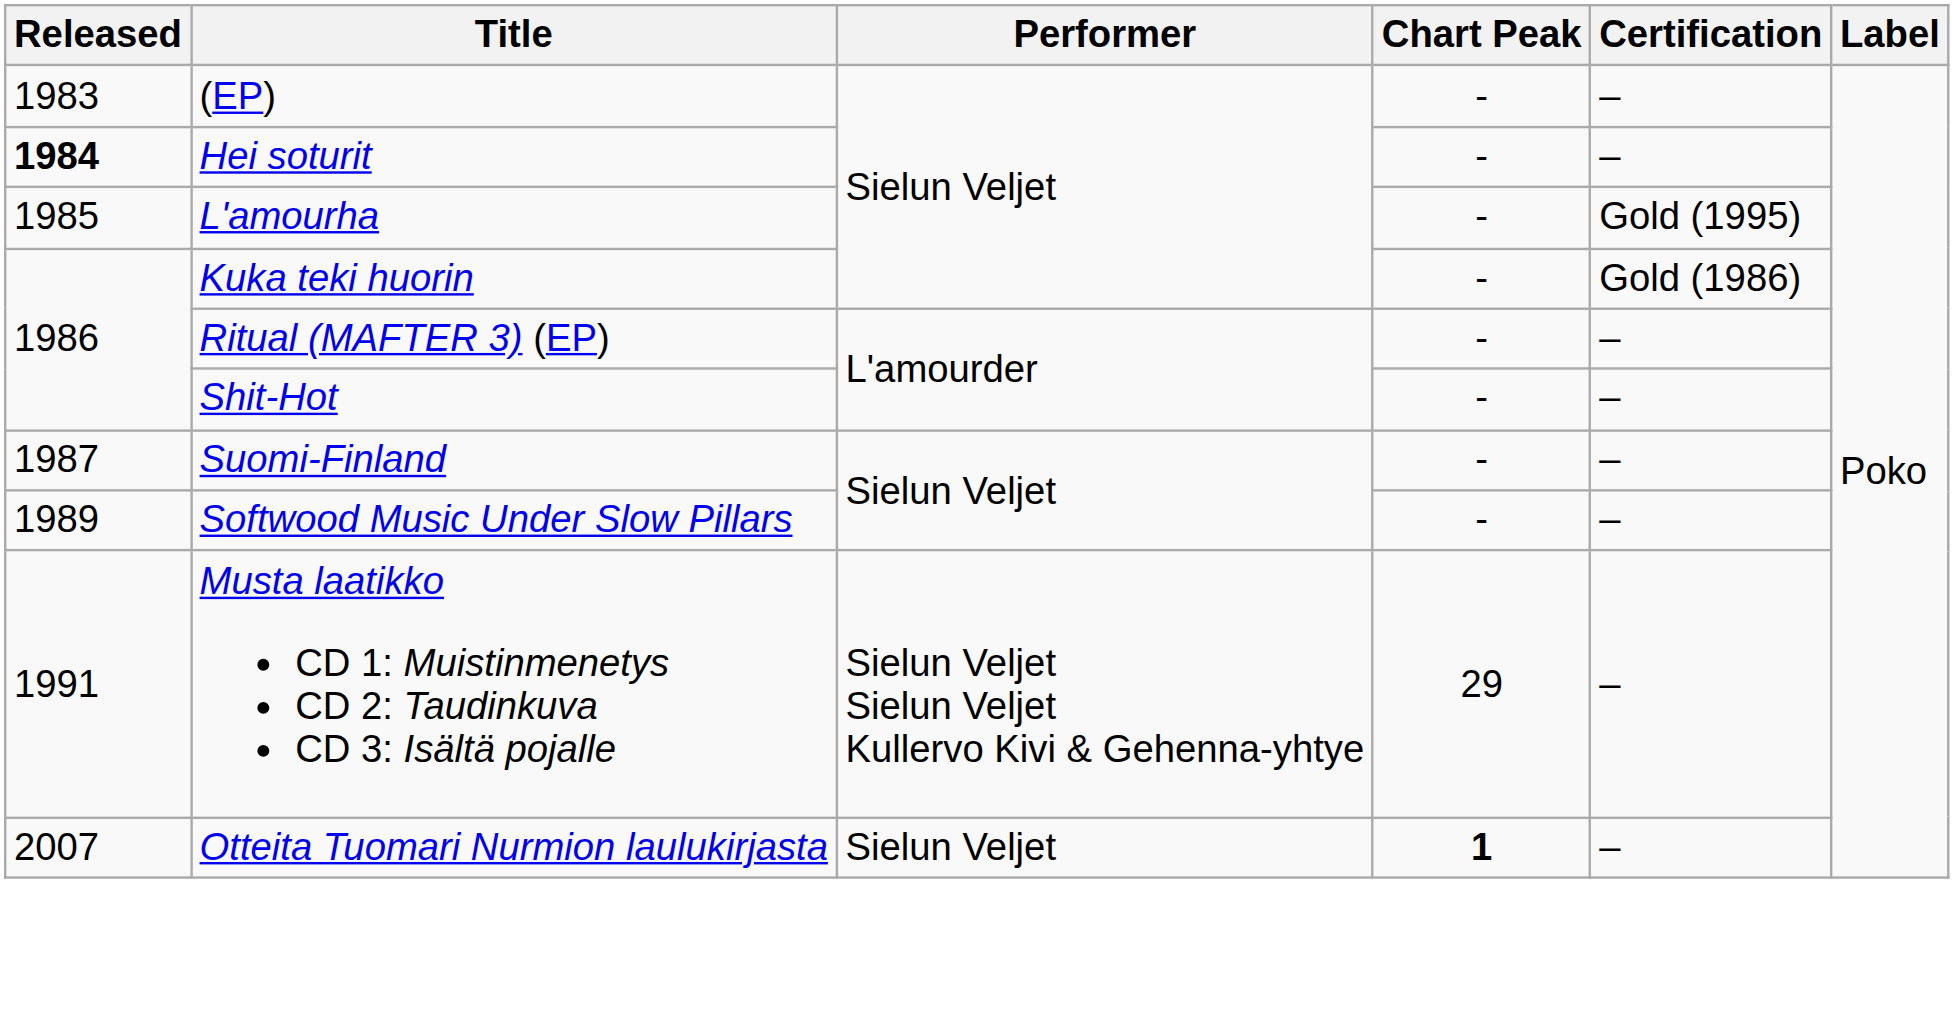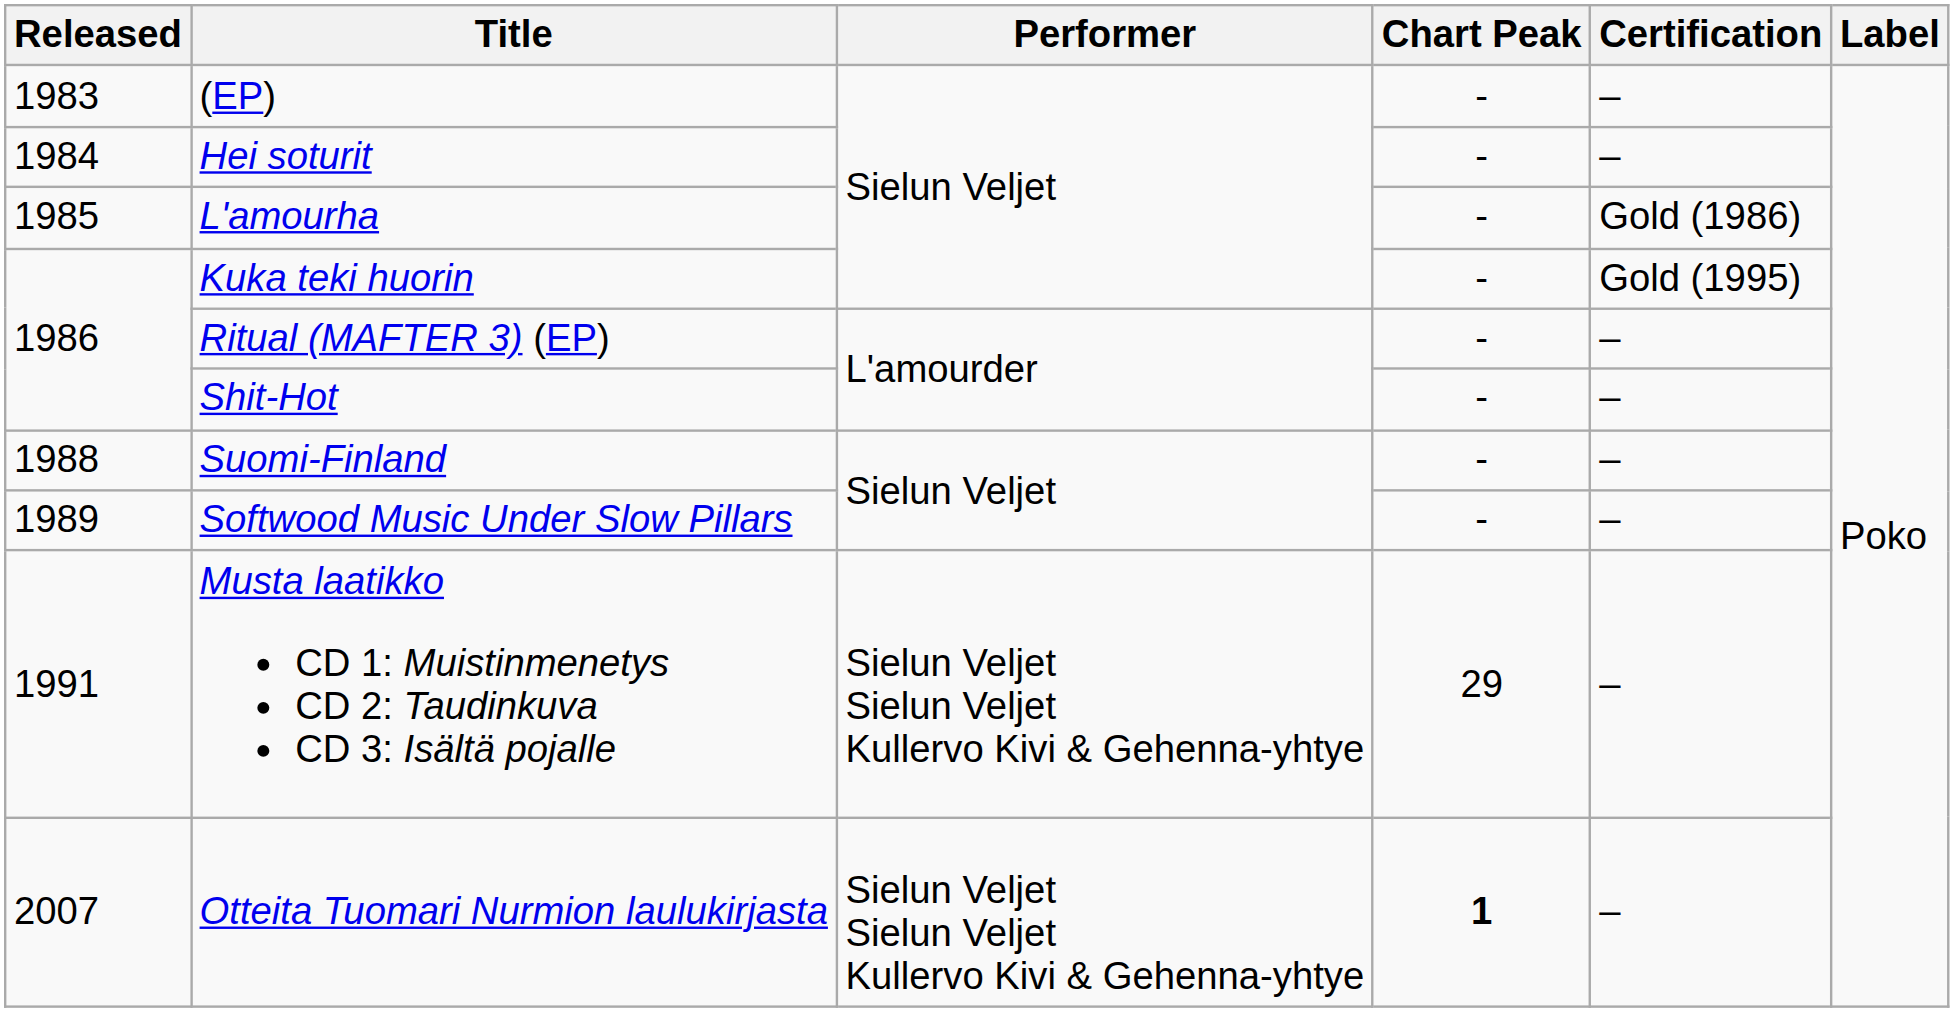Hei soturit | Released: bold -> normal
L'amourha | Certification: Gold (1995) -> Gold (1986)
Kuka teki huorin | Certification: Gold (1986) -> Gold (1995)
Suomi-Finland | Released: 1987 -> 1988
Otteita Tuomari Nurmion laulukirjasta | Performer: Sielun Veljet -> Sielun Veljet Sielun Veljet Kullervo Kivi & Gehenna-yhtye
